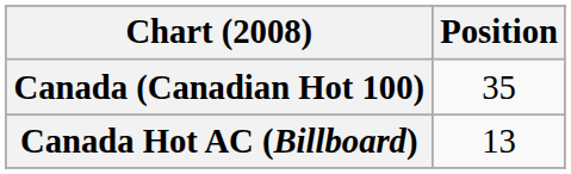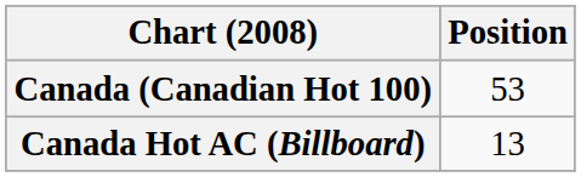Canada (Canadian Hot 100) | Position: 35 -> 53
